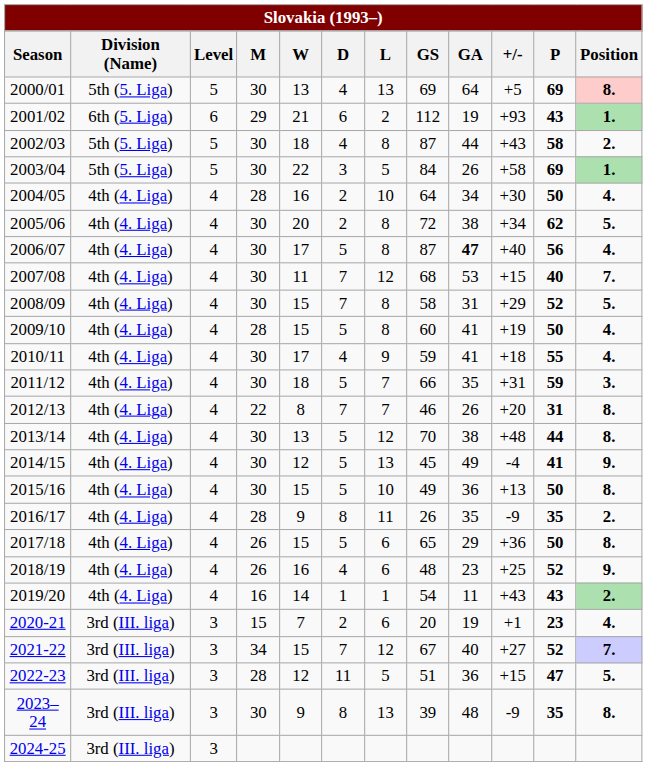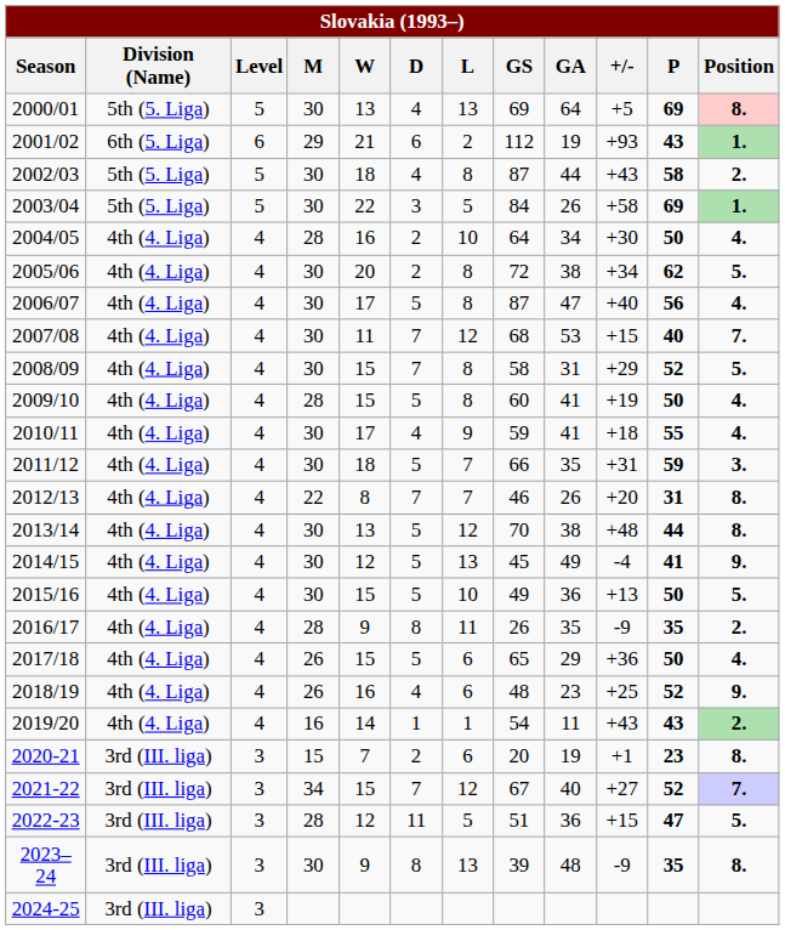2006/07 | column 9: bold -> normal
2015/16 | column 12: 8. -> 5.
2017/18 | column 12: 8. -> 4.
2020-21 | column 12: 4. -> 8.
